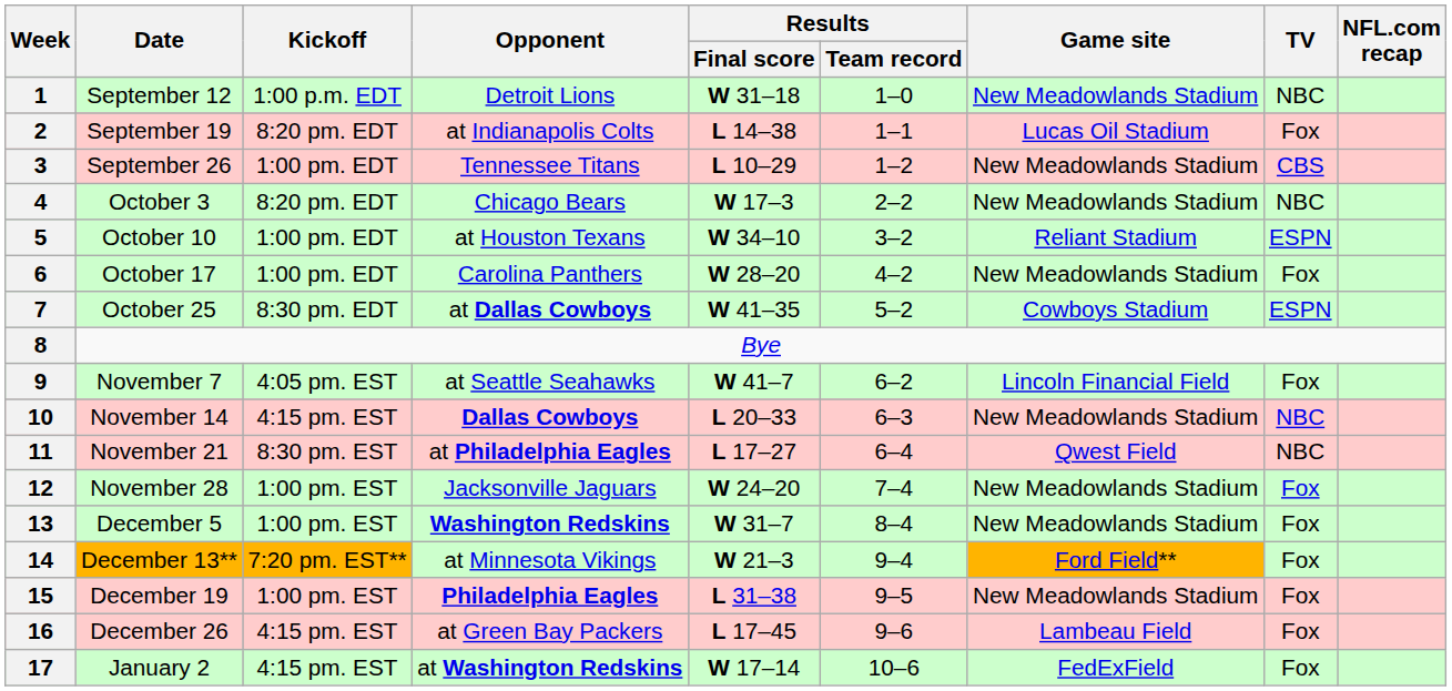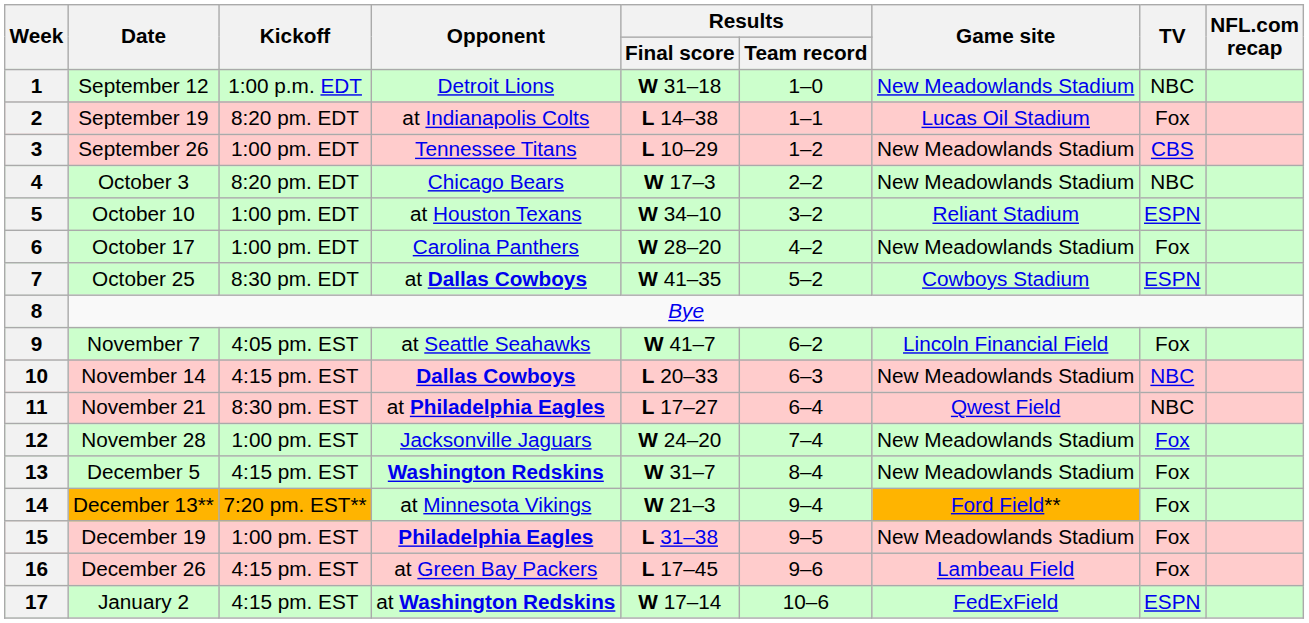13 | Kickoff: 1:00 pm. EST -> 4:15 pm. EST
17 | TV: Fox -> ESPN
